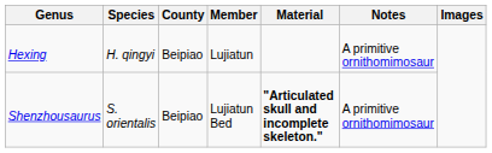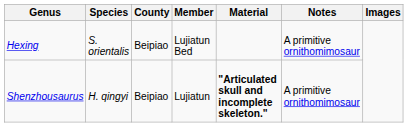Hexing | Species: H. qingyi -> S. orientalis
Hexing | Member: Lujiatun -> Lujiatun Bed
Shenzhousaurus | Species: S. orientalis -> H. qingyi
Shenzhousaurus | Member: Lujiatun Bed -> Lujiatun
